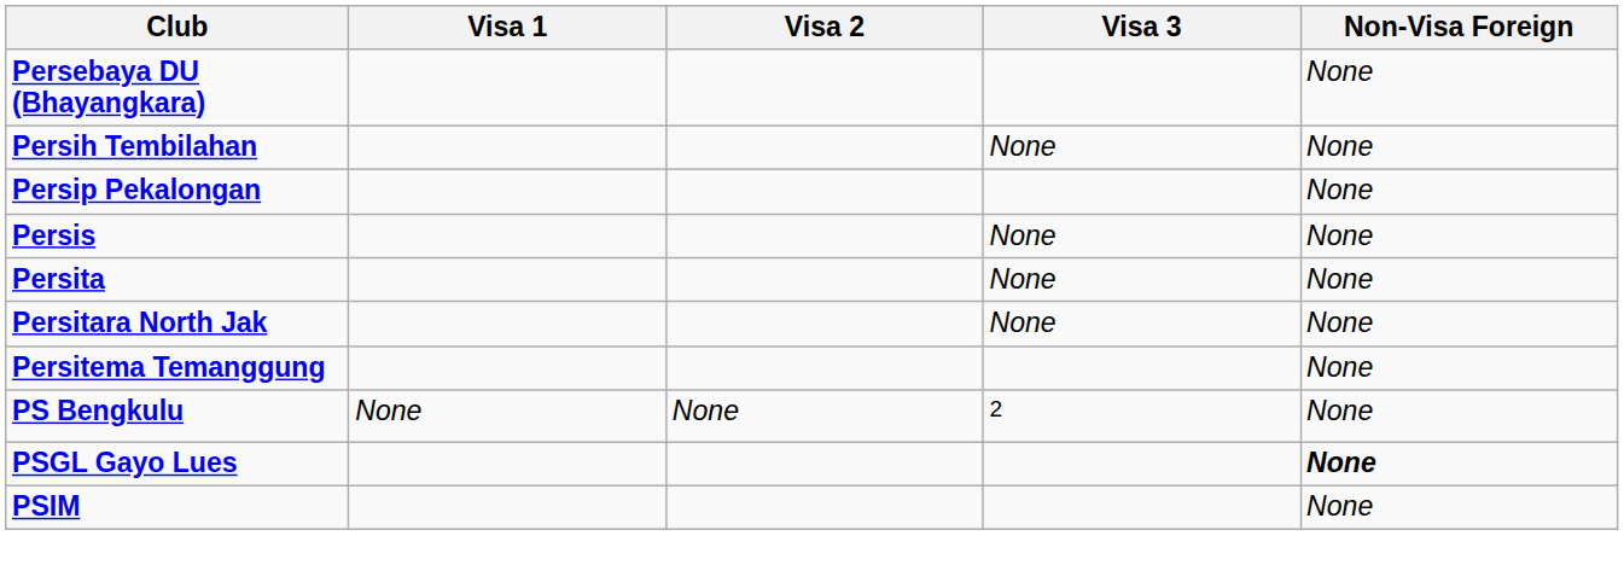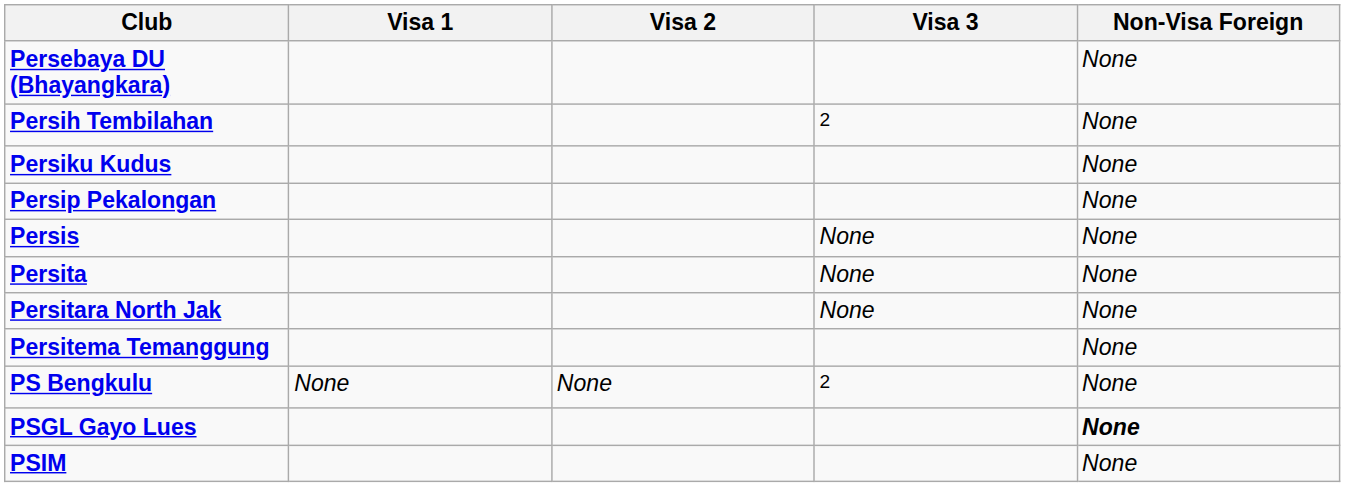Persih Tembilahan | Visa 3: None -> 2
+ row: Persiku Kudus | None
